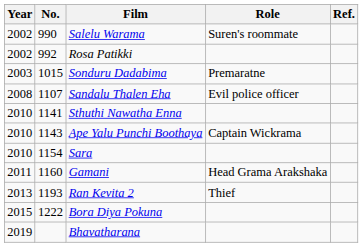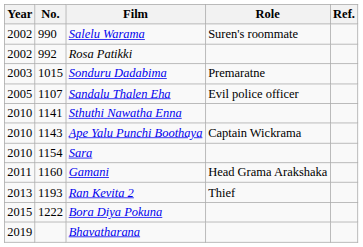Sandalu Thalen Eha | Year: 2008 -> 2005
